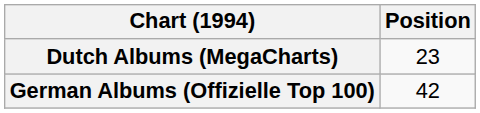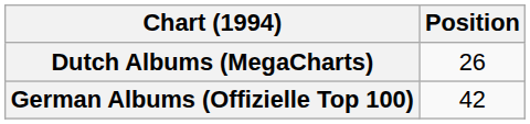Dutch Albums (MegaCharts) | Position: 23 -> 26
